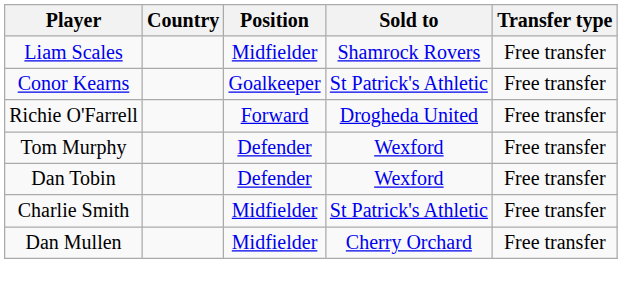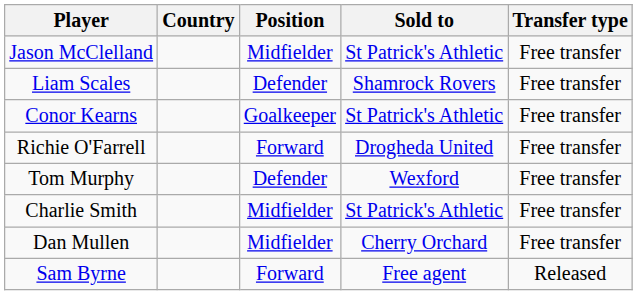+ row: Jason McClelland | Midfielder | St Patrick's Athletic | Free transfer
Liam Scales | Position: Midfielder -> Defender
- row: Dan Tobin | Defender | Wexford | Free transfer
+ row: Sam Byrne | Forward | Free agent | Released
